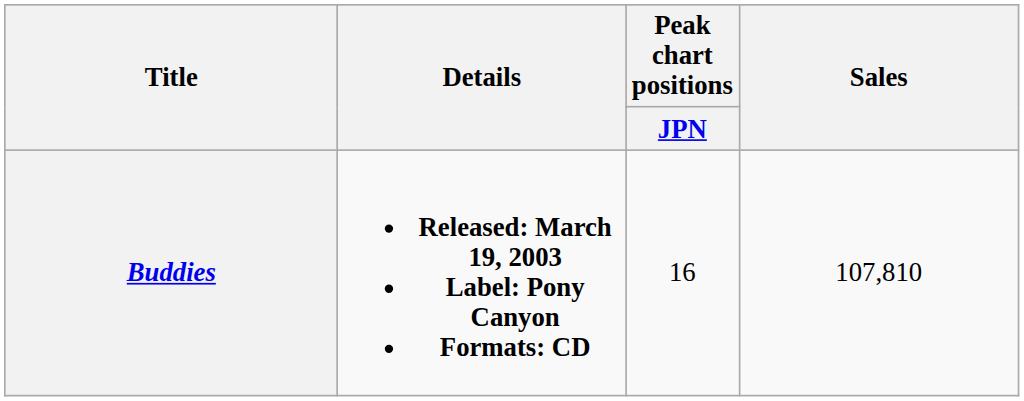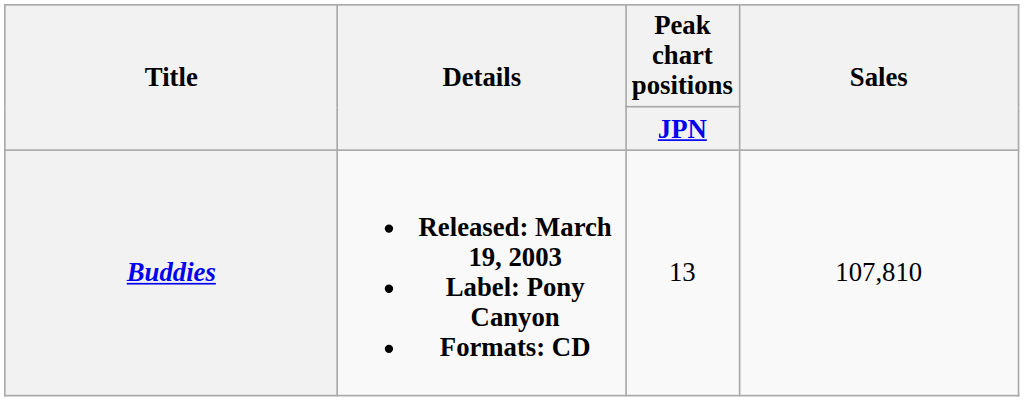Buddies | Peak chart positions / JPN: 16 -> 13
